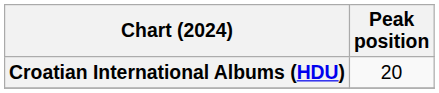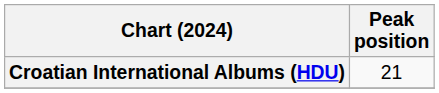Croatian International Albums (HDU) | Peak position: 20 -> 21
